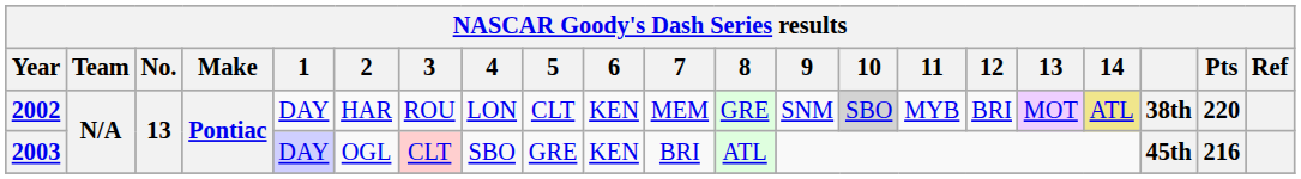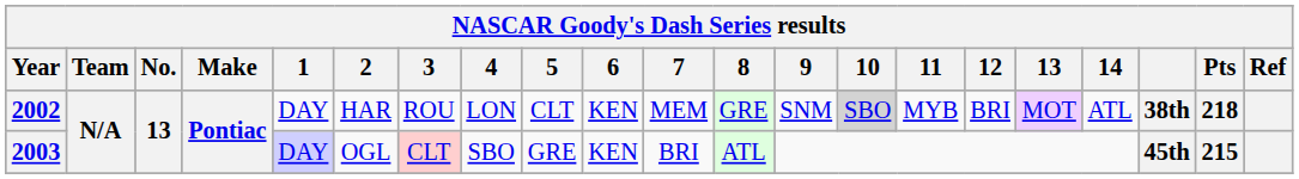2002 | 14: khaki background -> no background
2002 | Pts: 220 -> 218
2003 | Pts: 216 -> 215
